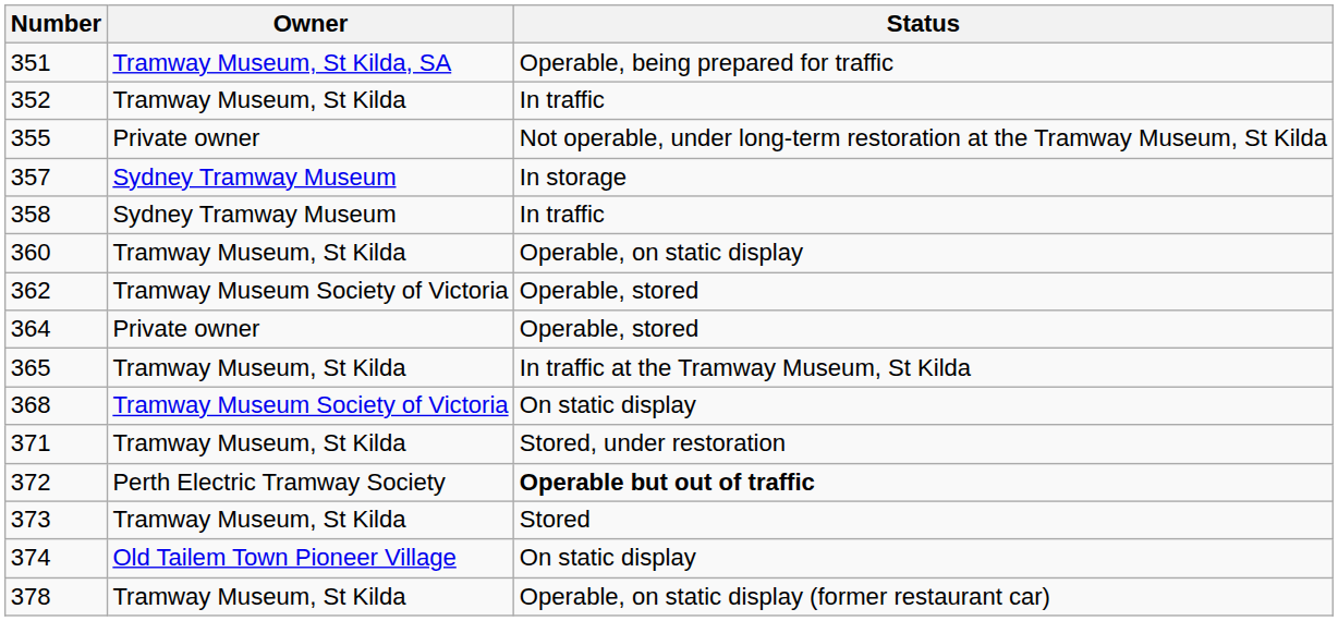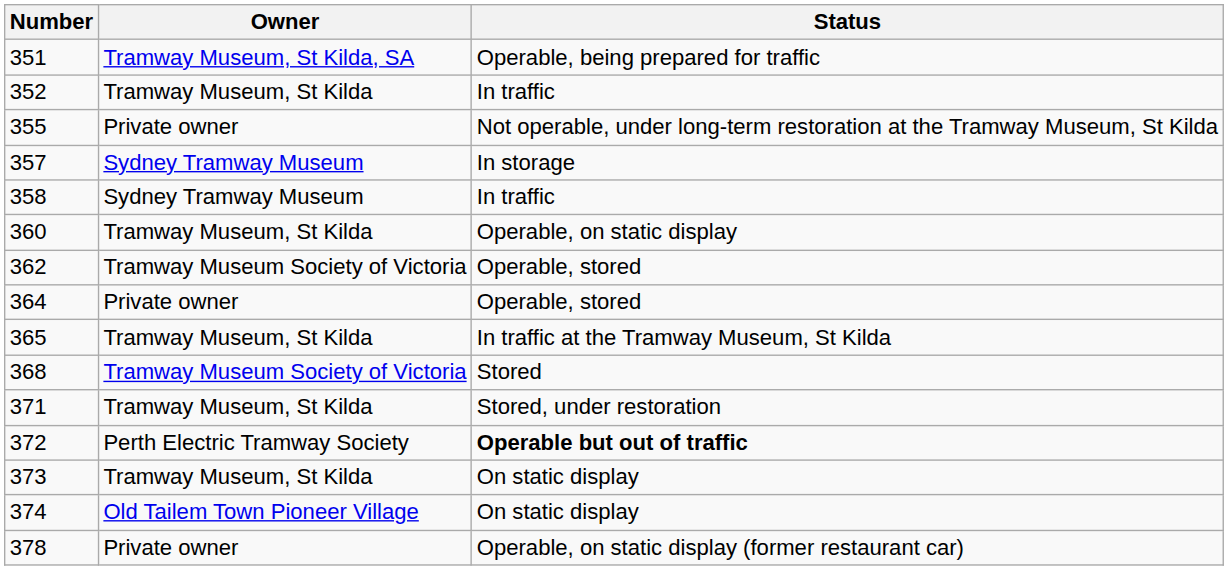368 | Status: On static display -> Stored
373 | Status: Stored -> On static display
378 | Owner: Tramway Museum, St Kilda -> Private owner
